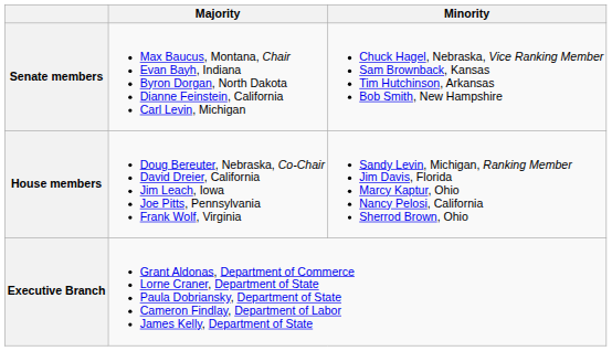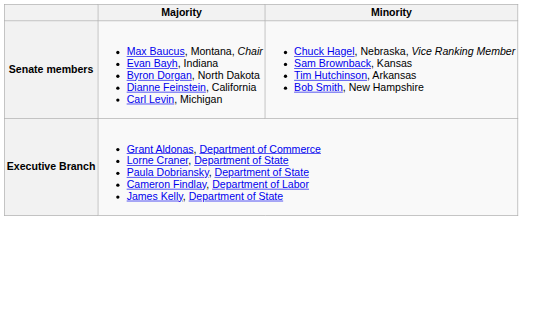- row: House members | Doug Bereuter, Nebraska, Co-Chair David Dreier, California Jim Leach, Iowa Joe Pitts, Pennsylvania Frank Wolf, Virginia | Sandy Levin, Michigan, Ranking Member Jim Davis, Florida Marcy Kaptur, Ohio Nancy Pelosi, California Sherrod Brown, Ohio
